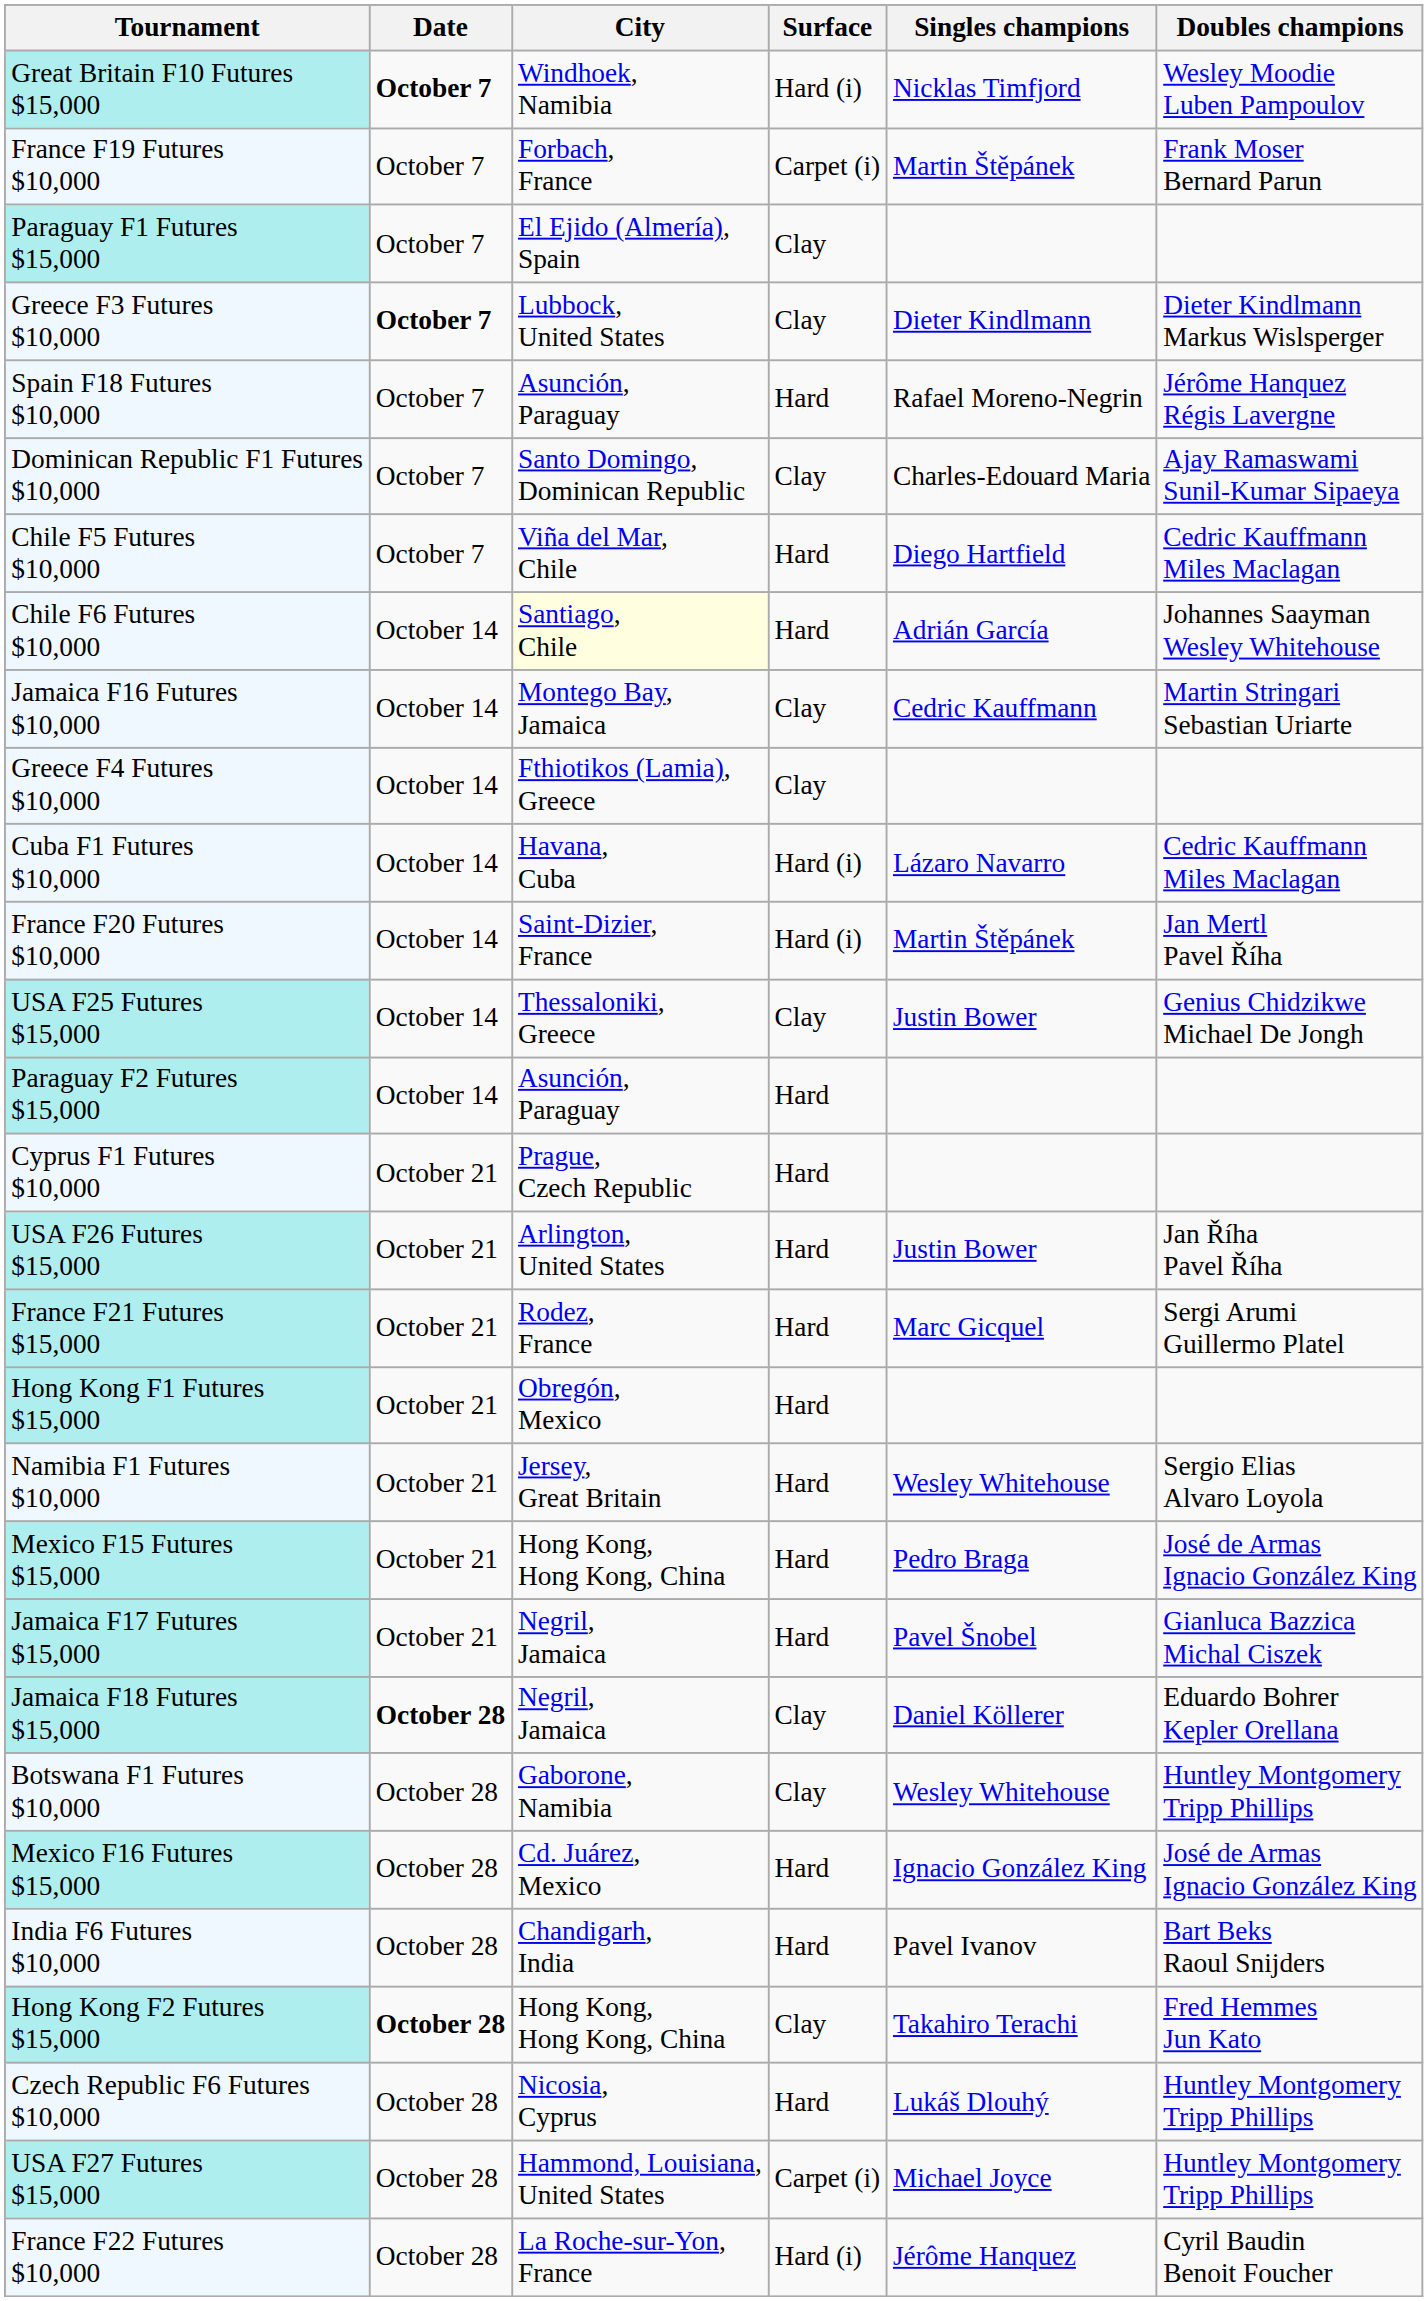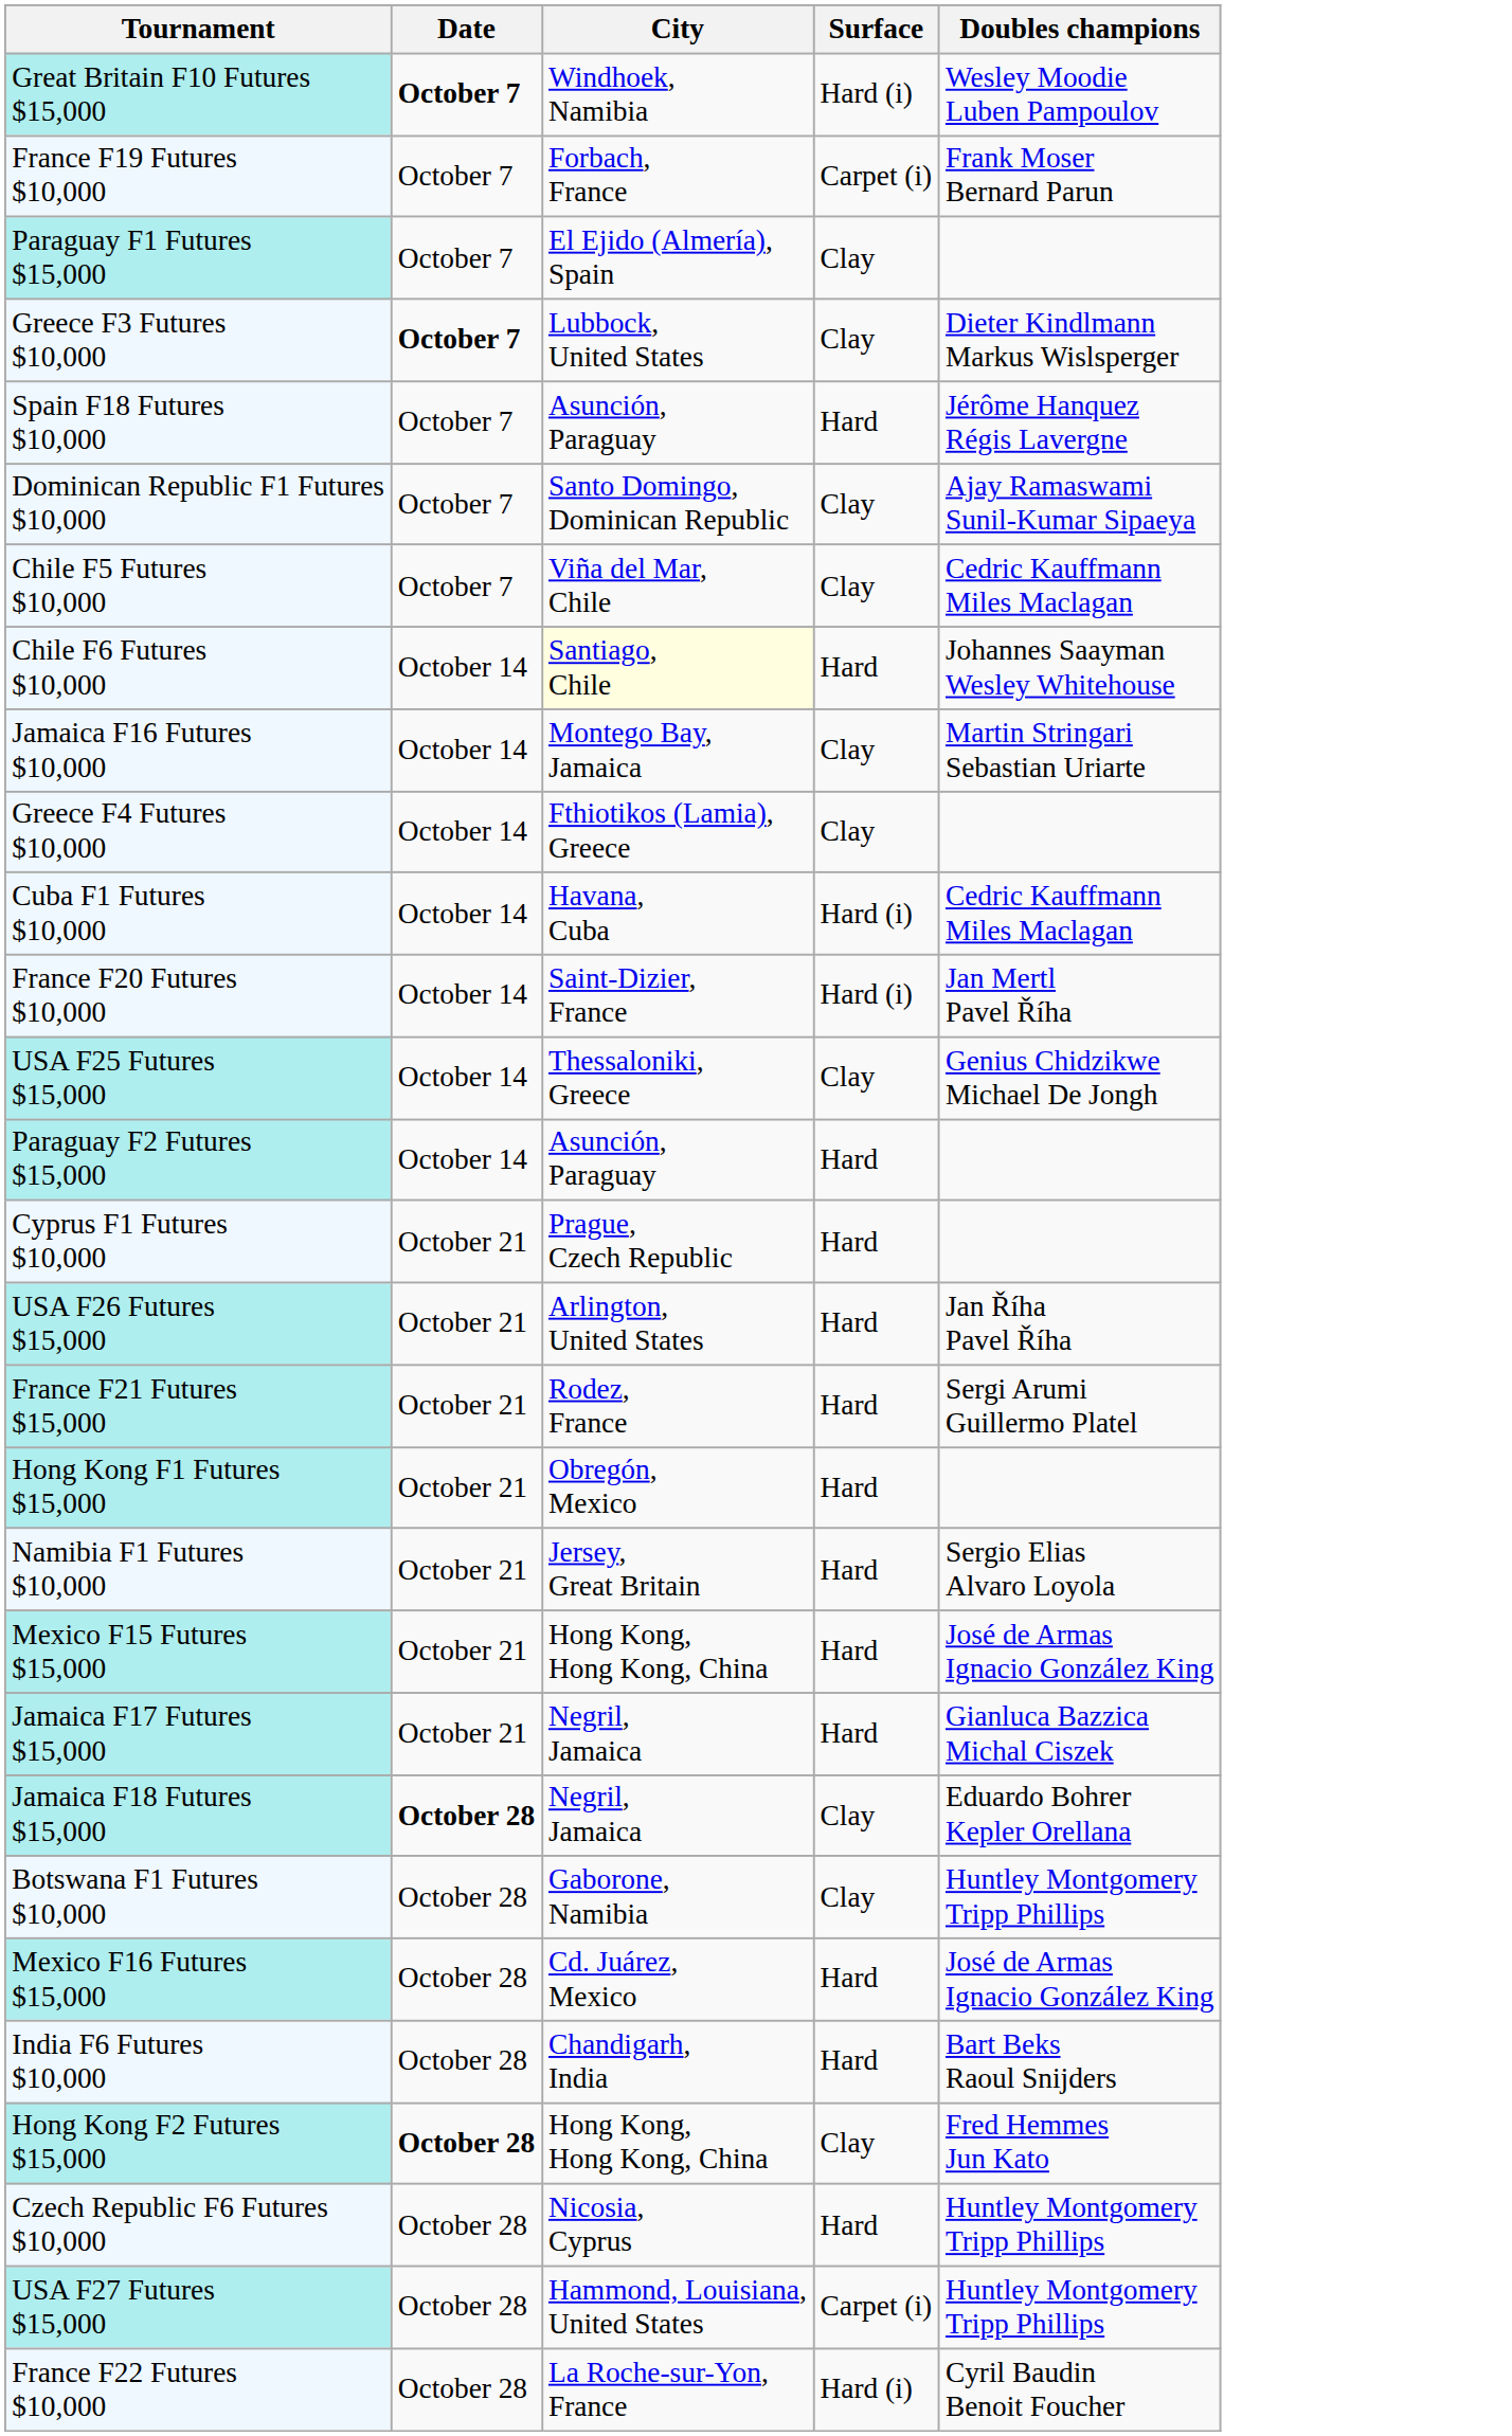- column: Singles champions | Nicklas Timfjord | Martin Štěpánek | Dieter Kindlmann | Rafael Moreno-Negrin | Charles-Edouard Maria | Diego Hartfield | Adrián García | Cedric Kauffmann | Lázaro Navarro | Martin Štěpánek | Justin Bower | Justin Bower | Marc Gicquel | Wesley Whitehouse | Pedro Braga | Pavel Šnobel | Daniel Köllerer | Wesley Whitehouse | Ignacio González King | Pavel Ivanov | Takahiro Terachi | Lukáš Dlouhý | Michael Joyce | Jérôme Hanquez
Chile F5 Futures $10,000 | Surface: Hard -> Clay
